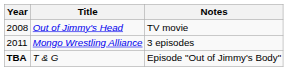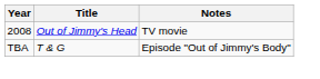- row: 2011 | Mongo Wrestling Alliance | 3 episodes
T & G | Year: bold -> normal
